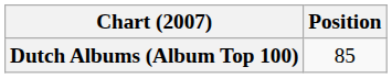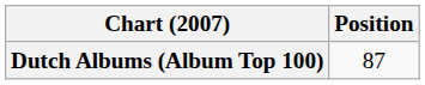Dutch Albums (Album Top 100) | Position: 85 -> 87
